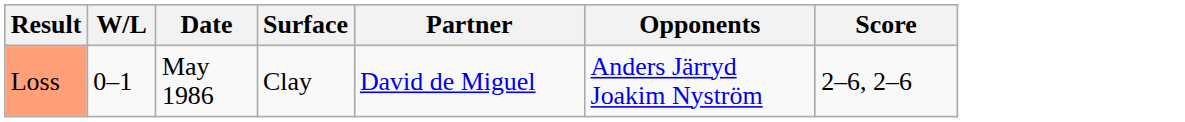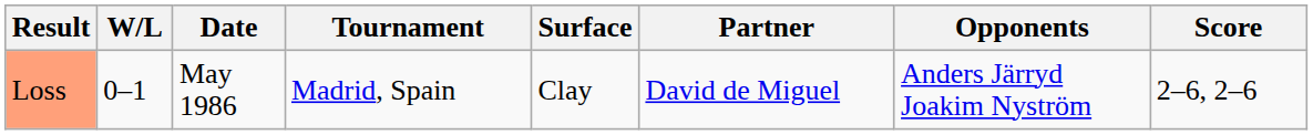+ column: Tournament | Madrid, Spain
